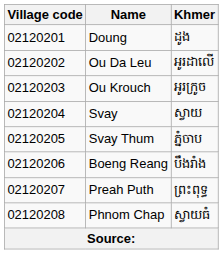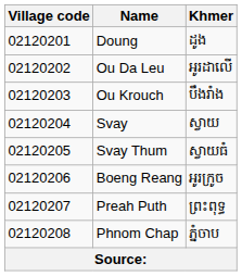Ou Krouch | Khmer: អូរក្រូច -> បឹងរាំង
Svay Thum | Khmer: ភ្នំចាប -> ស្វាយធំ
Boeng Reang | Khmer: បឹងរាំង -> អូរក្រូច
Phnom Chap | Khmer: ស្វាយធំ -> ភ្នំចាប
